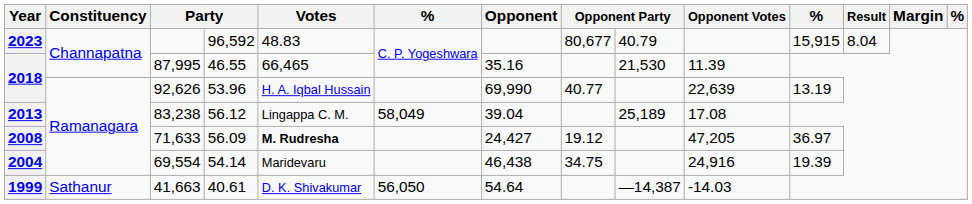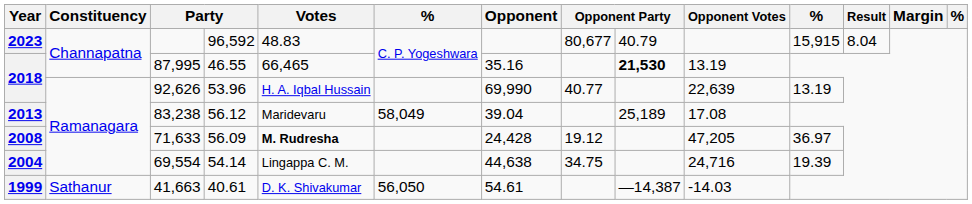87,995 | column 9: normal -> bold
87,995 | Opponent Votes: 11.39 -> 13.19
83,238 | Votes: Lingappa C. M. -> Maridevaru
71,633 | Opponent: 24,427 -> 24,428
69,554 | Votes: Maridevaru -> Lingappa C. M.
69,554 | Opponent: 46,438 -> 44,638
69,554 | Opponent Votes: 24,916 -> 24,716
41,663 | Opponent: 54.64 -> 54.61
